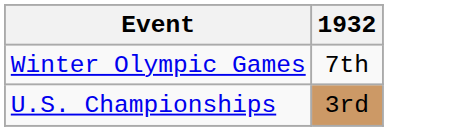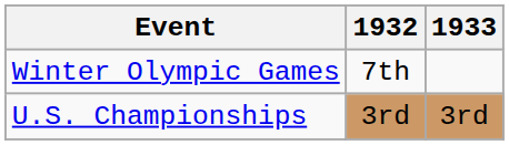+ column: 1933 | 3rd
